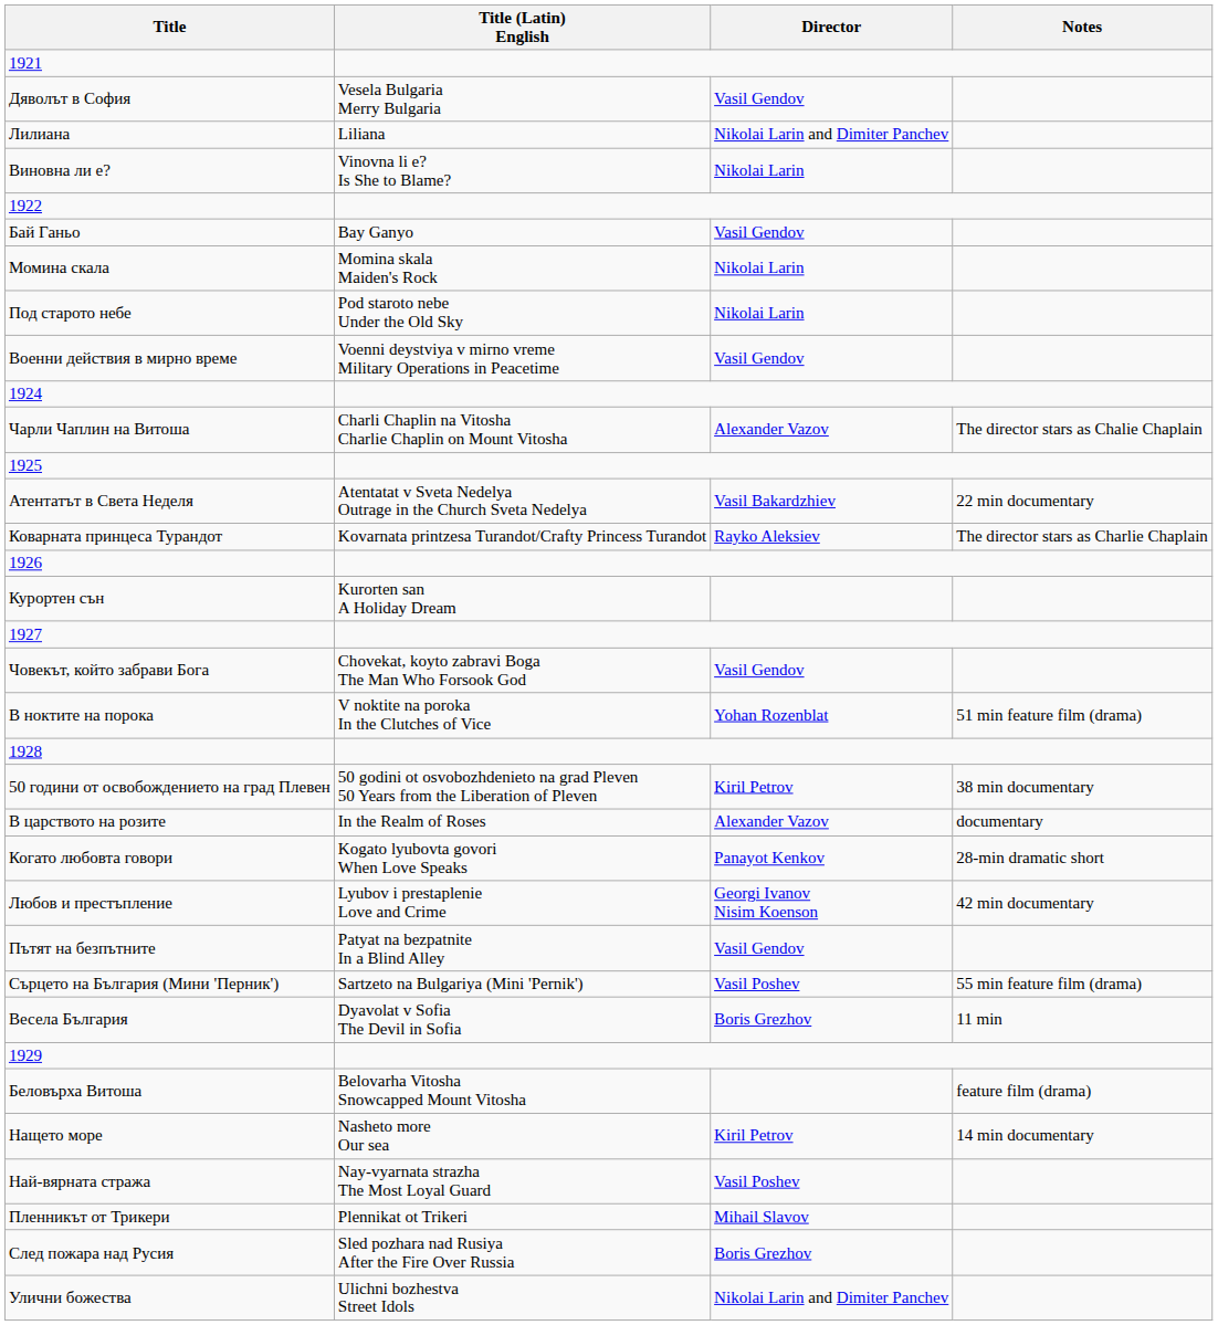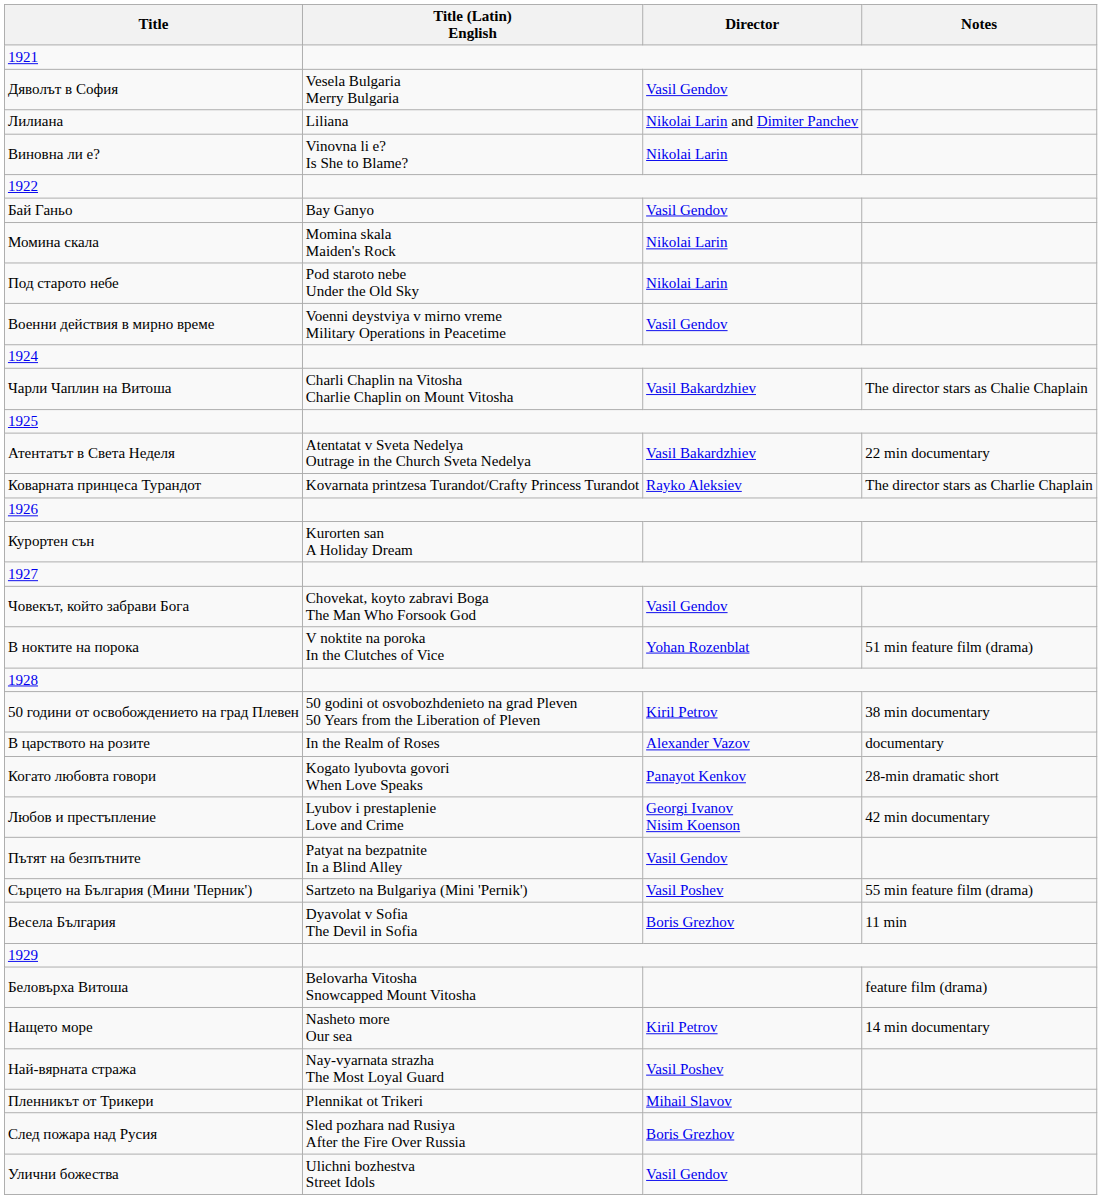Чарли Чаплин на Витоша | Director: Alexander Vazov -> Vasil Bakardzhiev
Улични божества | Director: Nikolai Larin and Dimiter Panchev -> Vasil Gendov
